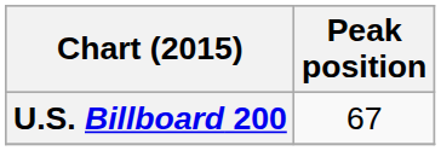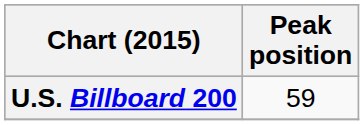U.S. Billboard 200 | Peak position: 67 -> 59
